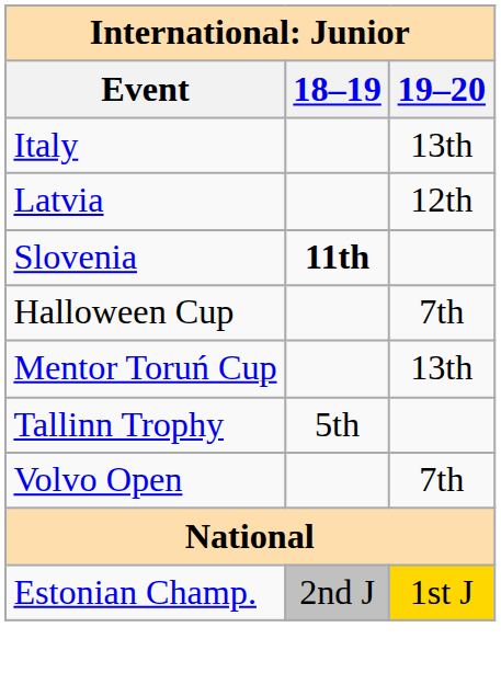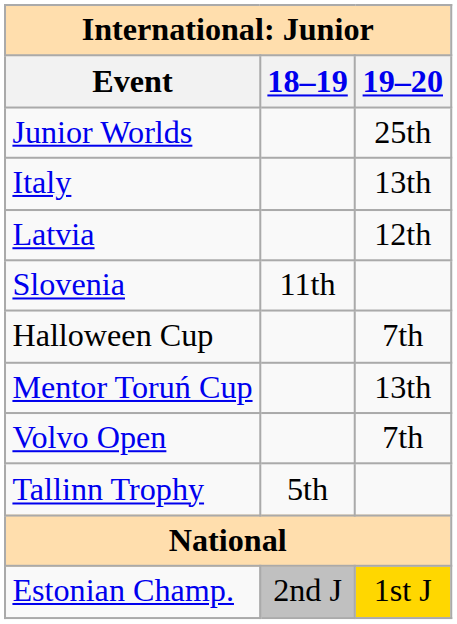+ row: Junior Worlds | 25th
Slovenia | 18–19: bold -> normal
rows swapped: Tallinn Trophy <-> Volvo Open
